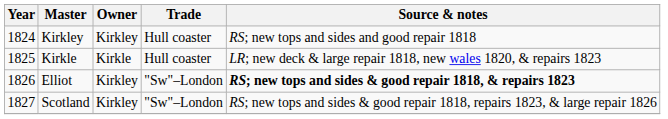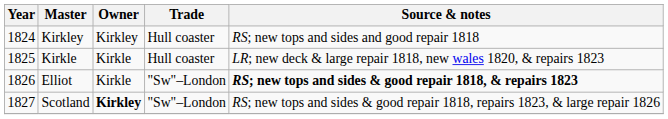Elliot | Owner: Kirkley -> Kirkle
Scotland | Owner: normal -> bold
